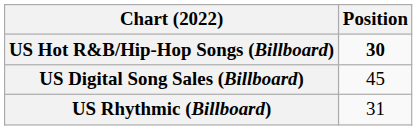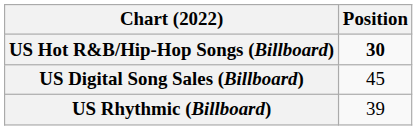US Rhythmic (Billboard) | Position: 31 -> 39
